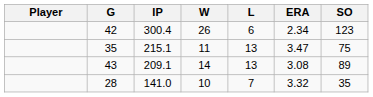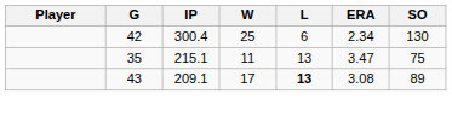42 | W: 26 -> 25
42 | SO: 123 -> 130
43 | W: 14 -> 17
43 | L: normal -> bold
- row: 28 | 141.0 | 10 | 7 | 3.32 | 35
